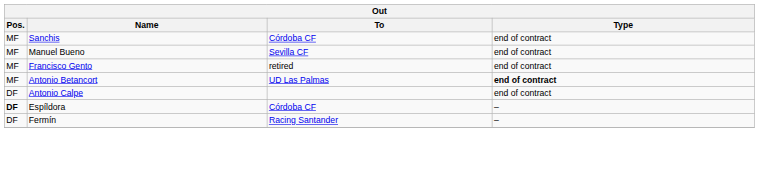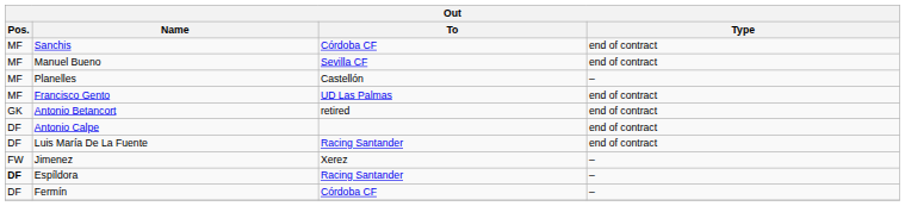+ row: MF | Planelles | Castellón | –
Francisco Gento | To: retired -> UD Las Palmas
Antonio Betancort | Pos.: MF -> GK
Antonio Betancort | To: UD Las Palmas -> retired
Antonio Betancort | Type: bold -> normal
+ row: DF | Luis María De La Fuente | Racing Santander | end of contract
+ row: FW | Jimenez | Xerez | –
Espíldora | To: Córdoba CF -> Racing Santander
Fermín | To: Racing Santander -> Córdoba CF
